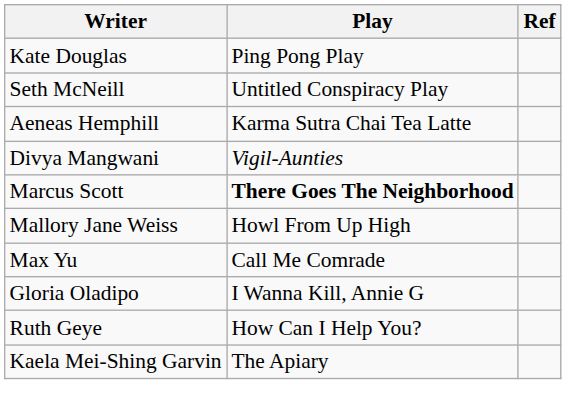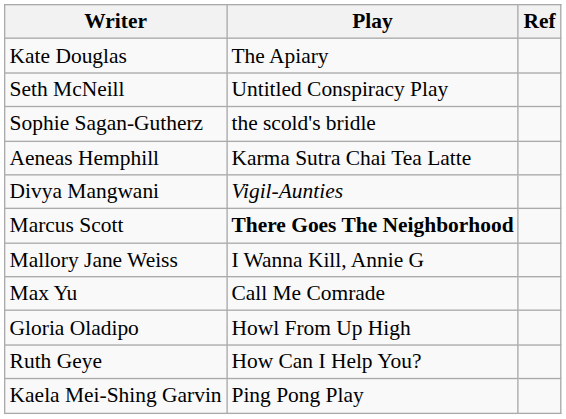Kate Douglas | Play: Ping Pong Play -> The Apiary
+ row: Sophie Sagan-Gutherz | the scold's bridle
Mallory Jane Weiss | Play: Howl From Up High -> I Wanna Kill, Annie G
Gloria Oladipo | Play: I Wanna Kill, Annie G -> Howl From Up High
Kaela Mei-Shing Garvin | Play: The Apiary -> Ping Pong Play
